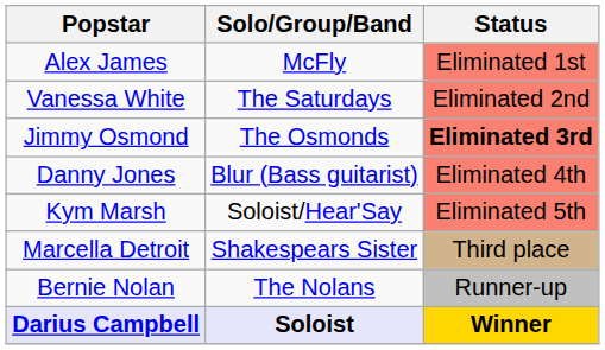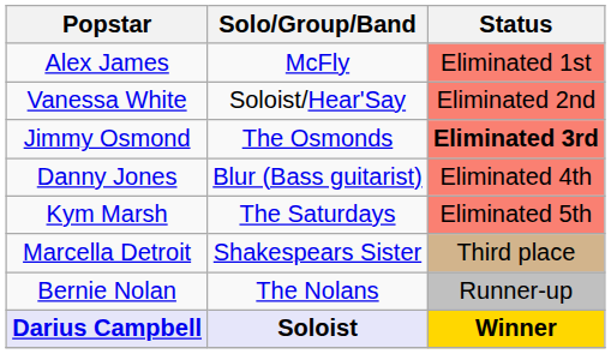Vanessa White | Solo/Group/Band: The Saturdays -> Soloist/Hear'Say
Kym Marsh | Solo/Group/Band: Soloist/Hear'Say -> The Saturdays
